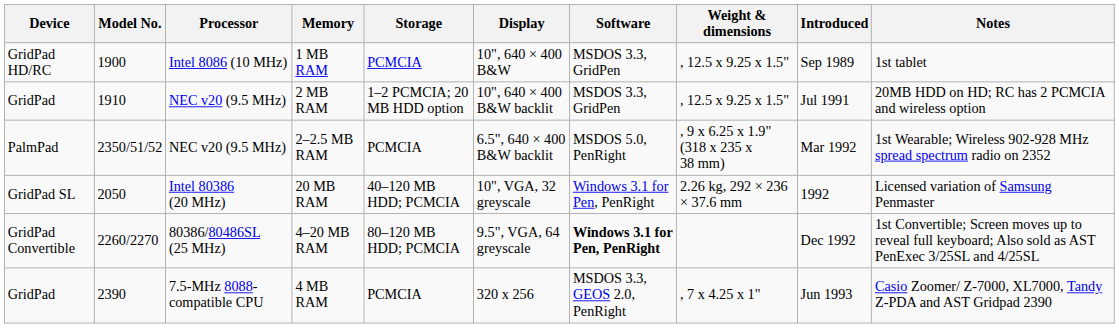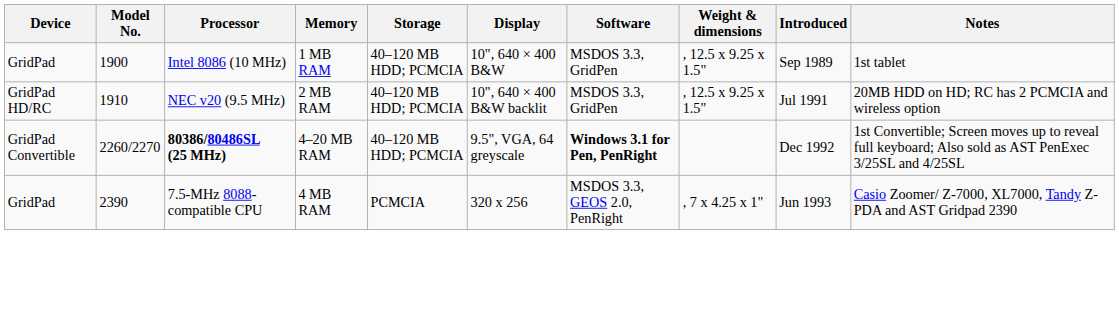1 MB RAM | Device: GridPad HD/RC -> GridPad
1 MB RAM | Storage: PCMCIA -> 40–120 MB HDD; PCMCIA
2 MB RAM | Device: GridPad -> GridPad HD/RC
2 MB RAM | Storage: 1–2 PCMCIA; 20 MB HDD option -> 40–120 MB HDD; PCMCIA
- row: PalmPad | 2350/51/52 | NEC v20 (9.5 MHz) | 2–2.5 MB RAM | PCMCIA | 6.5", 640 × 400 B&W backlit | MSDOS 5.0, PenRight | , 9 x 6.25 x 1.9" (318 x 235 x 38 mm) | Mar 1992 | 1st Wearable; Wireless 902-928 MHz spread spectrum radio on 2352
- row: GridPad SL | 2050 | Intel 80386 (20 MHz) | 20 MB RAM | 40–120 MB HDD; PCMCIA | 10", VGA, 32 greyscale | Windows 3.1 for Pen, PenRight | 2.26 kg, 292 × 236 × 37.6 mm | 1992 | Licensed variation of Samsung Penmaster
4–20 MB RAM | Processor: normal -> bold
4–20 MB RAM | Storage: 80–120 MB HDD; PCMCIA -> 40–120 MB HDD; PCMCIA
